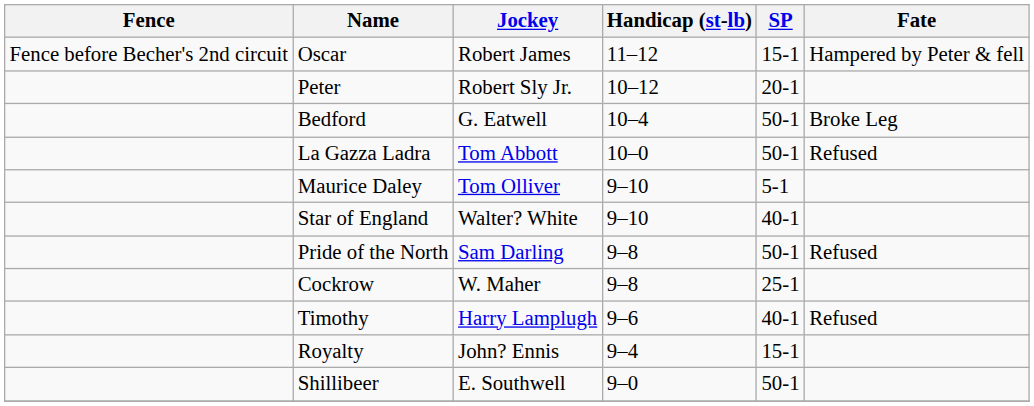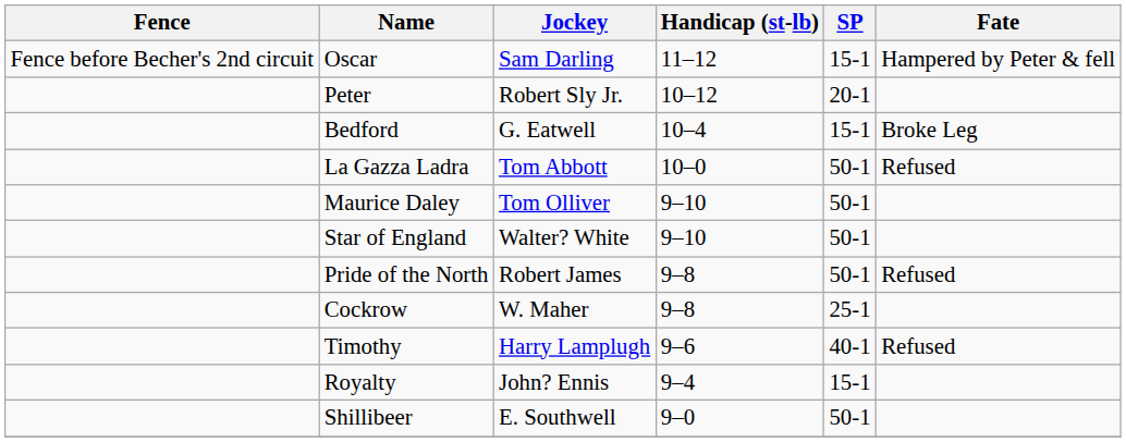Oscar | Jockey: Robert James -> Sam Darling
Bedford | SP: 50-1 -> 15-1
Maurice Daley | SP: 5-1 -> 50-1
Star of England | SP: 40-1 -> 50-1
Pride of the North | Jockey: Sam Darling -> Robert James
